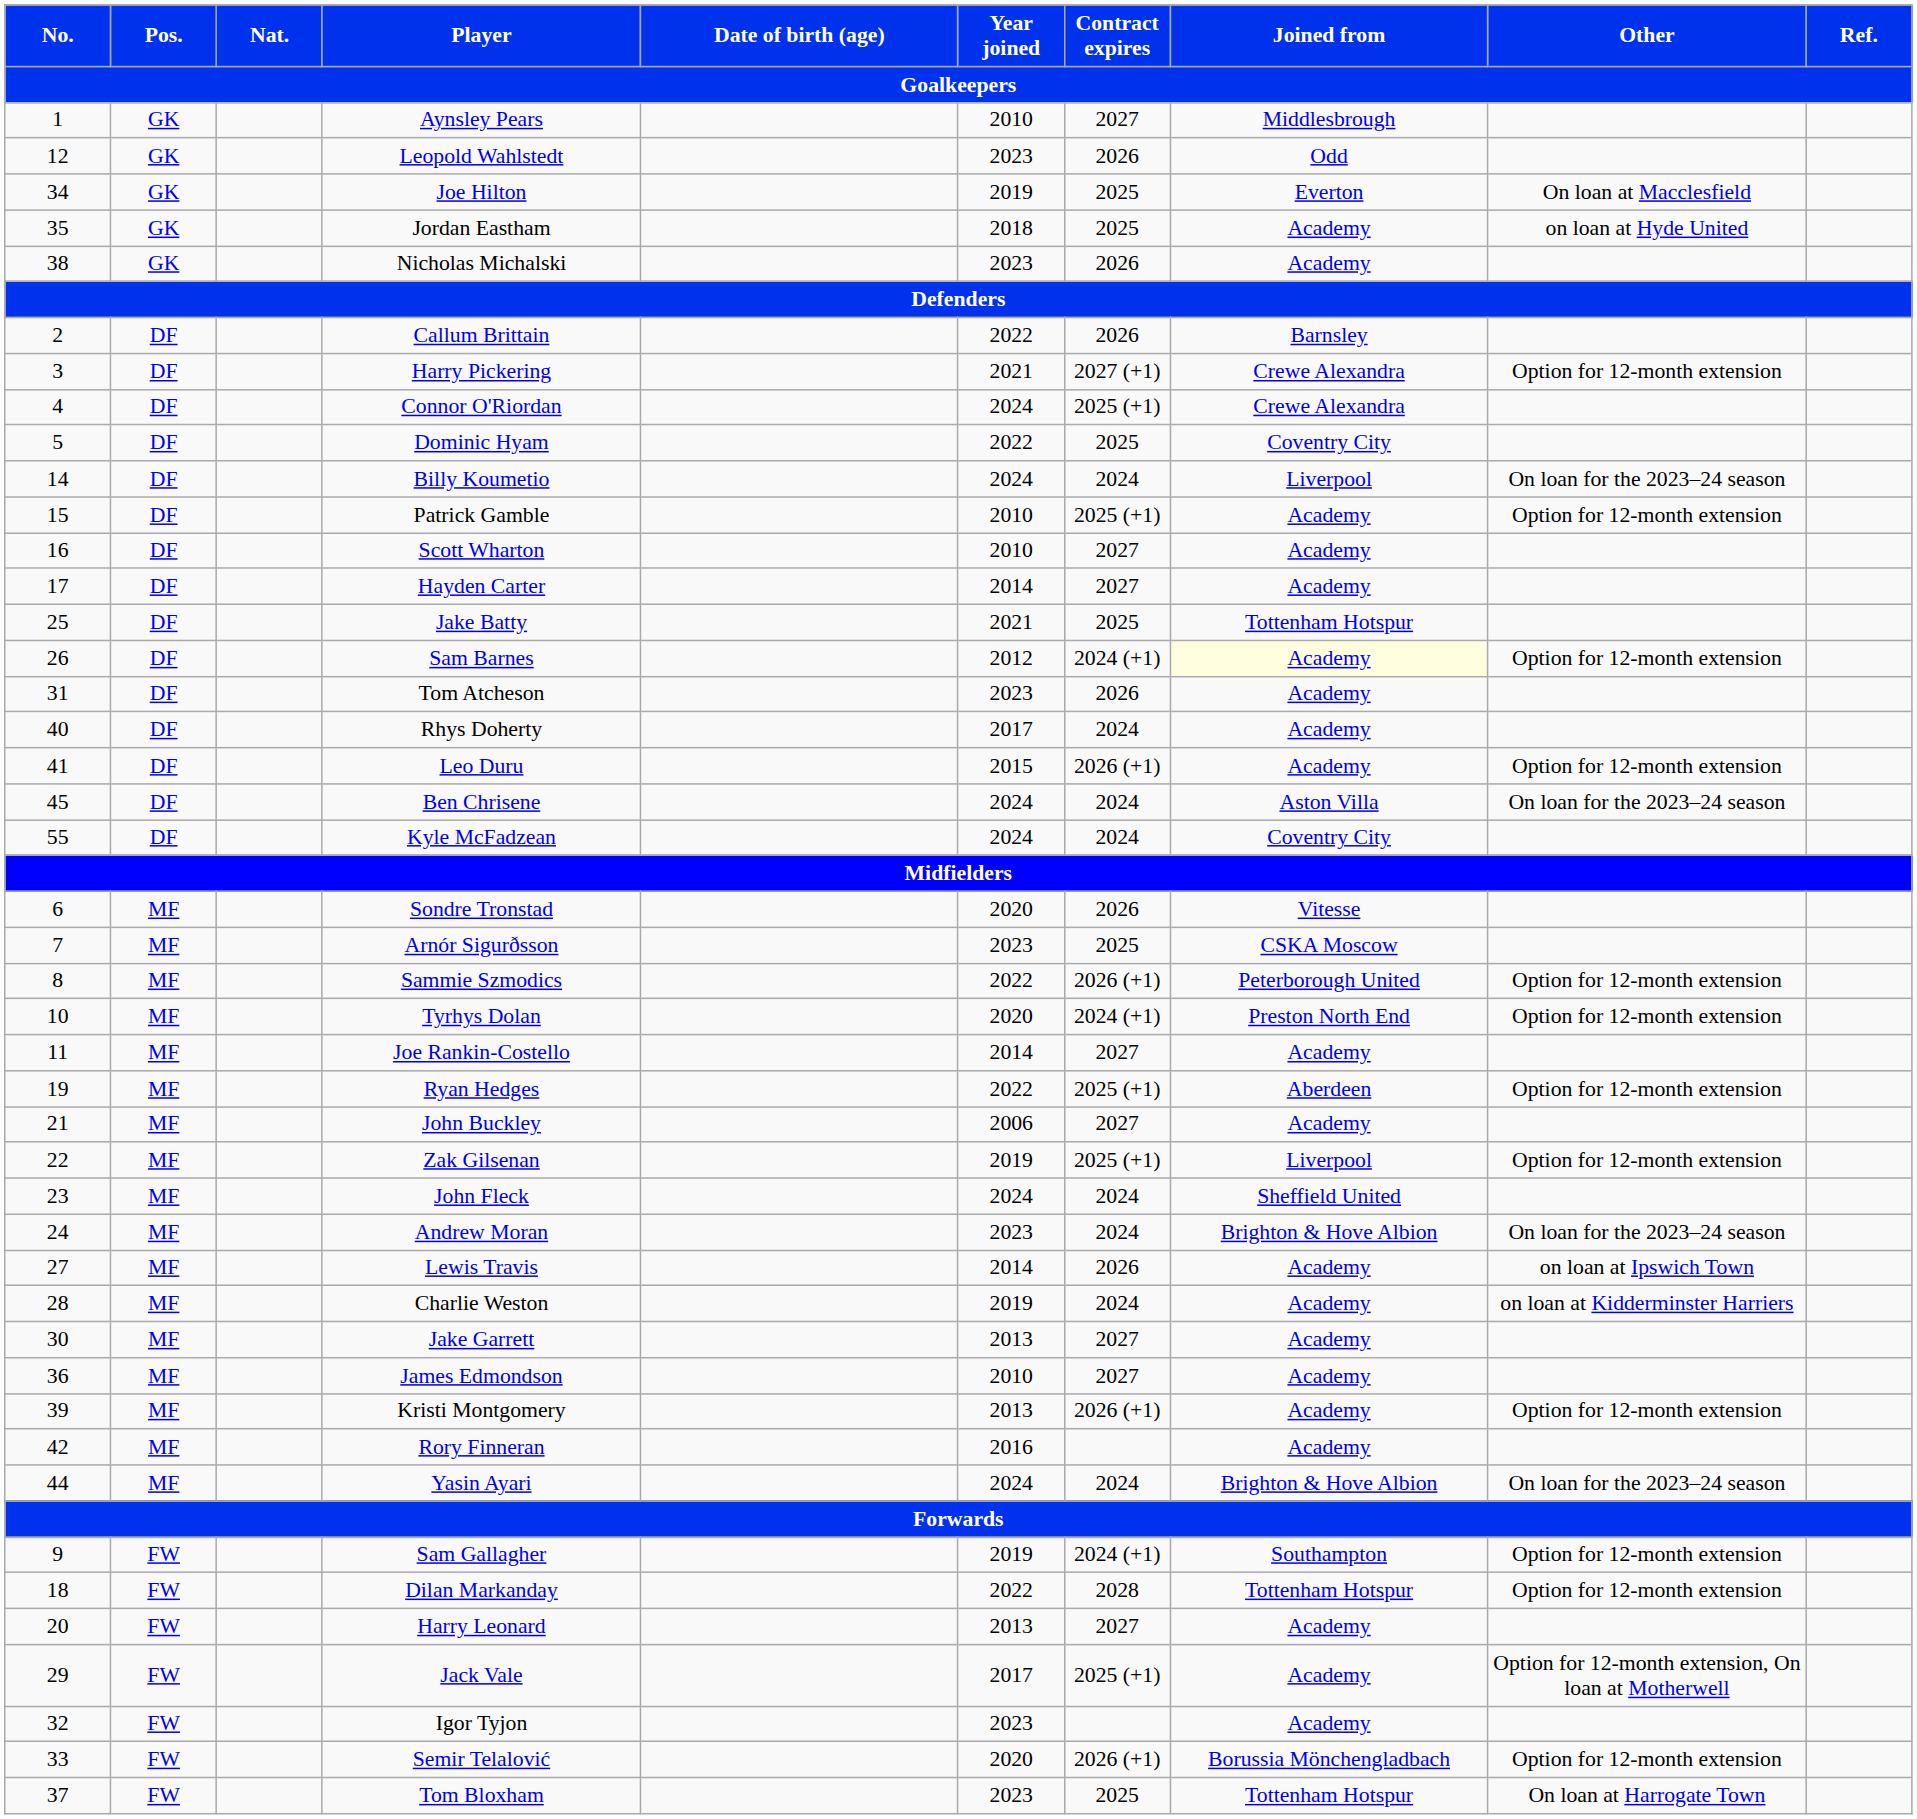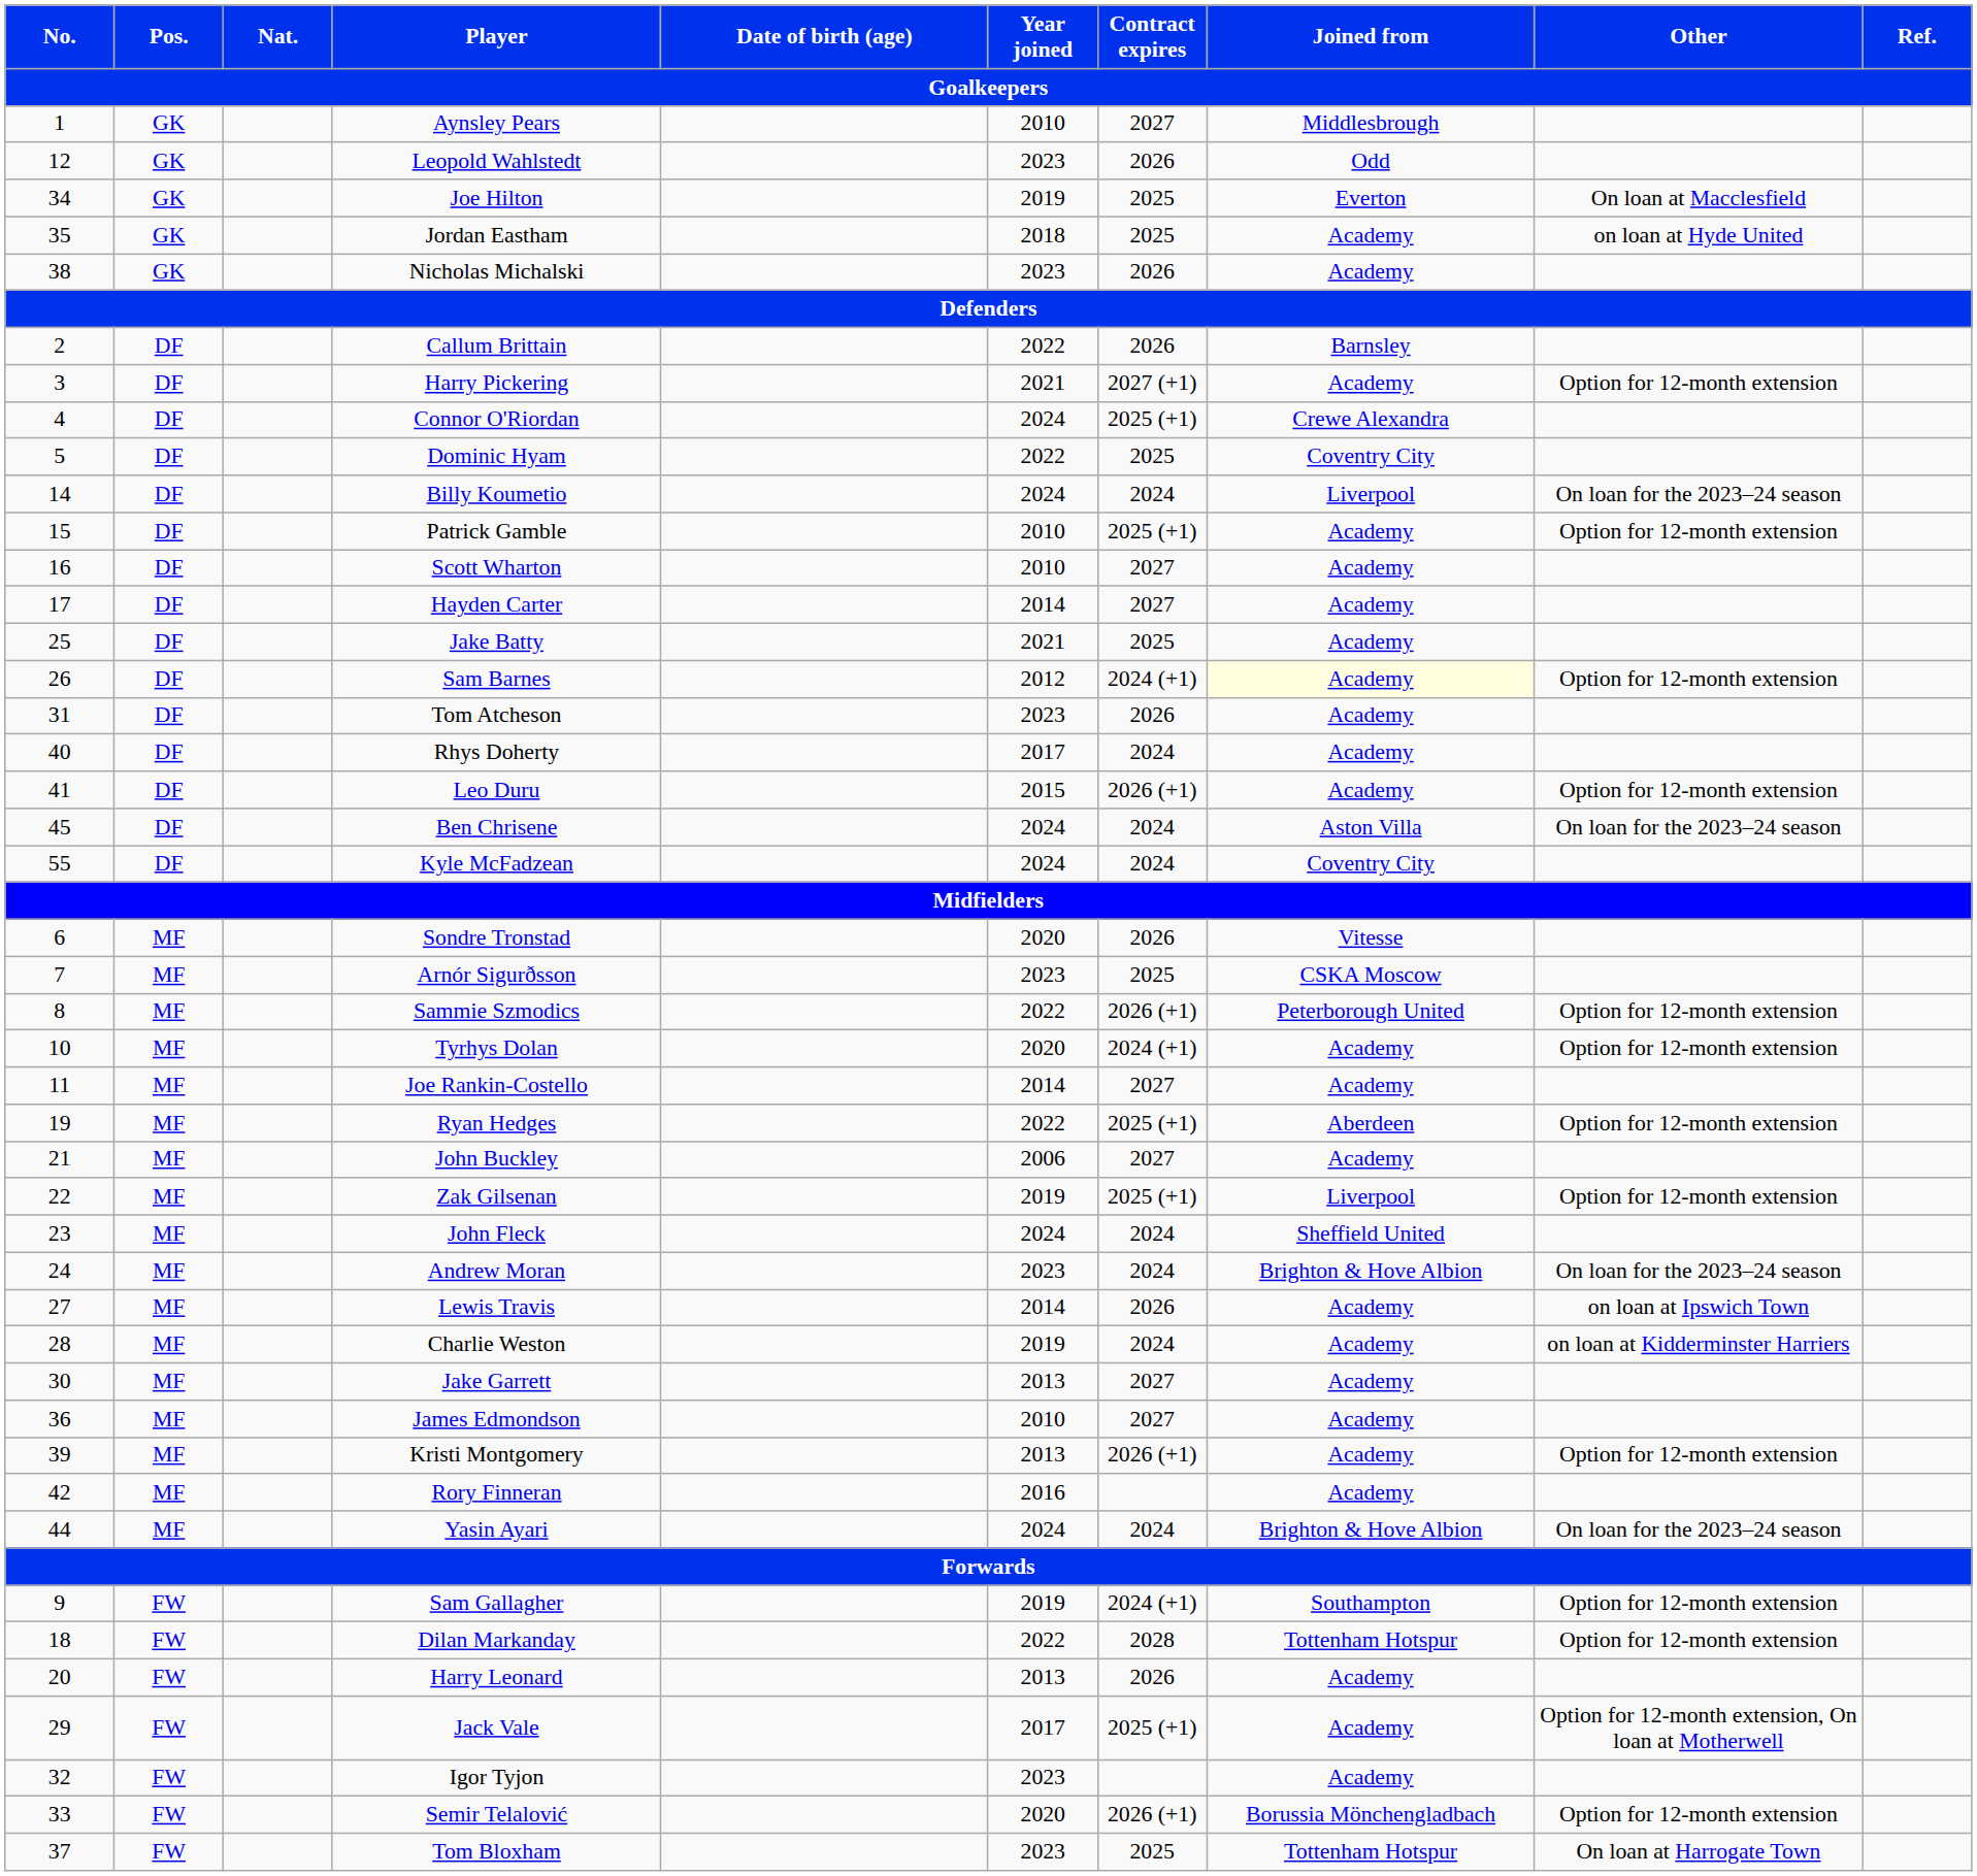Harry Pickering | Joined from: Crewe Alexandra -> Academy
Jake Batty | Joined from: Tottenham Hotspur -> Academy
Tyrhys Dolan | Joined from: Preston North End -> Academy
Harry Leonard | Contract expires: 2027 -> 2026
